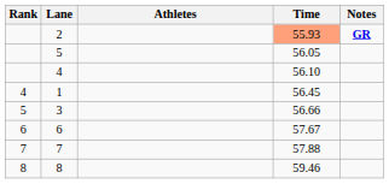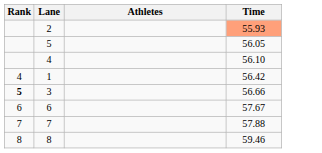- column: Notes | GR
1 | Time: 56.45 -> 56.42
3 | Rank: normal -> bold
